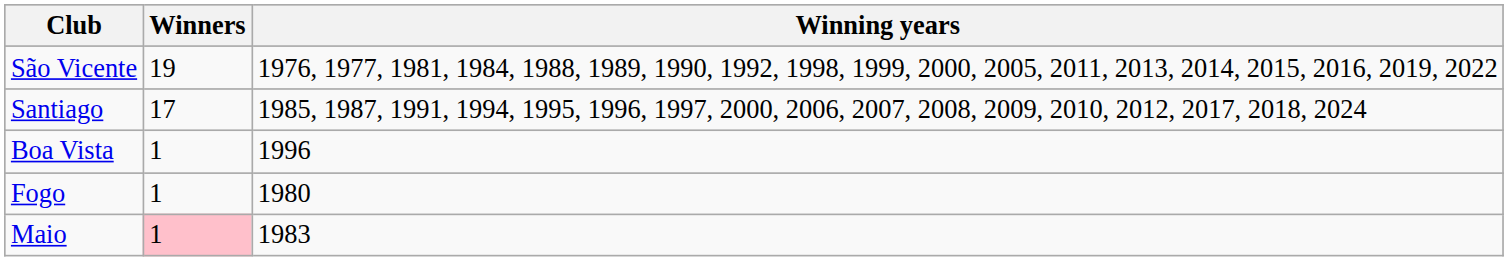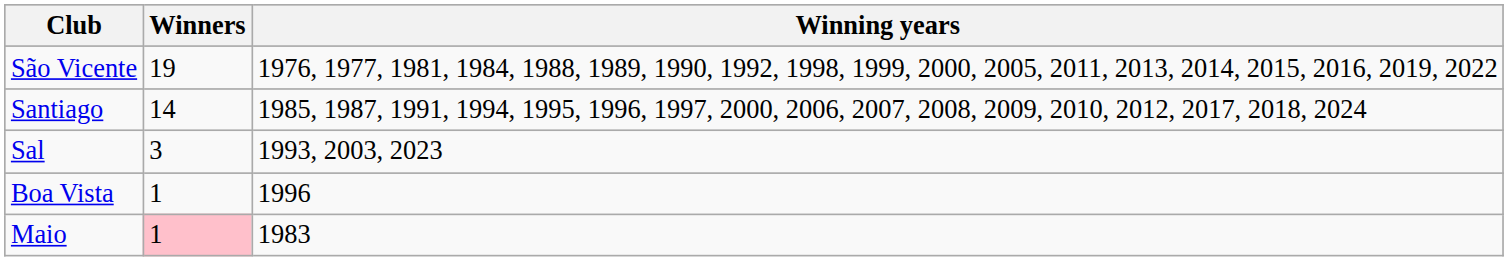Santiago | Winners: 17 -> 14
+ row: Sal | 3 | 1993, 2003, 2023
- row: Fogo | 1 | 1980
